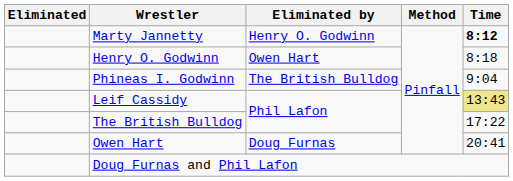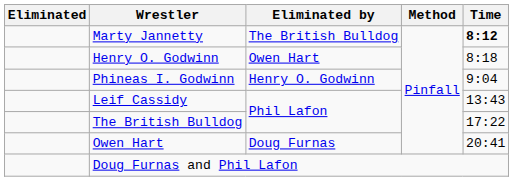Marty Jannetty | Eliminated by: Henry O. Godwinn -> The British Bulldog
Phineas I. Godwinn | Eliminated by: The British Bulldog -> Henry O. Godwinn
Leif Cassidy | Time: khaki background -> no background
